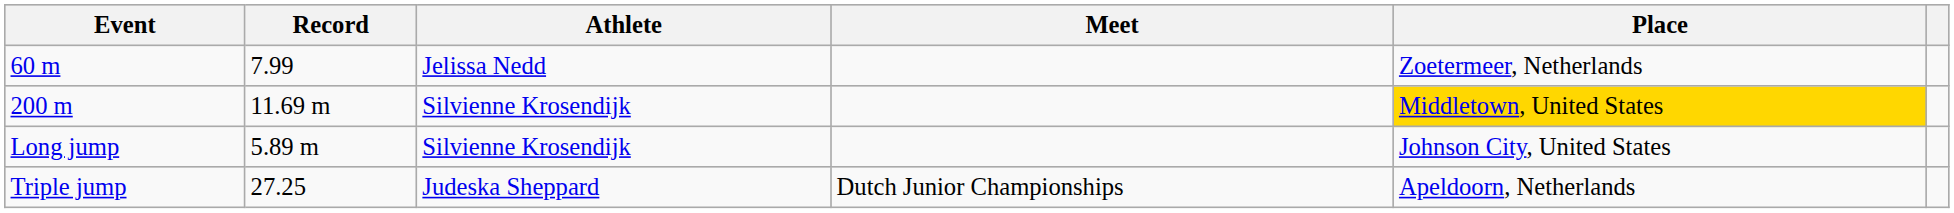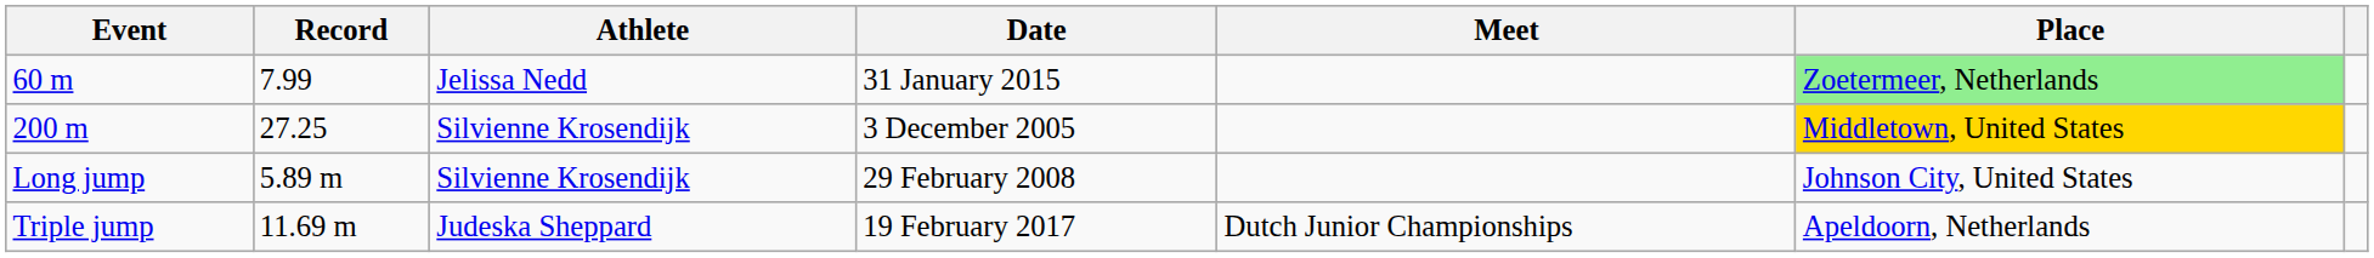+ column: Date | 31 January 2015 | 3 December 2005 | 29 February 2008 | 19 February 2017
60 m | Place: no background -> lightgreen background
200 m | Record: 11.69 m -> 27.25
Triple jump | Record: 27.25 -> 11.69 m
